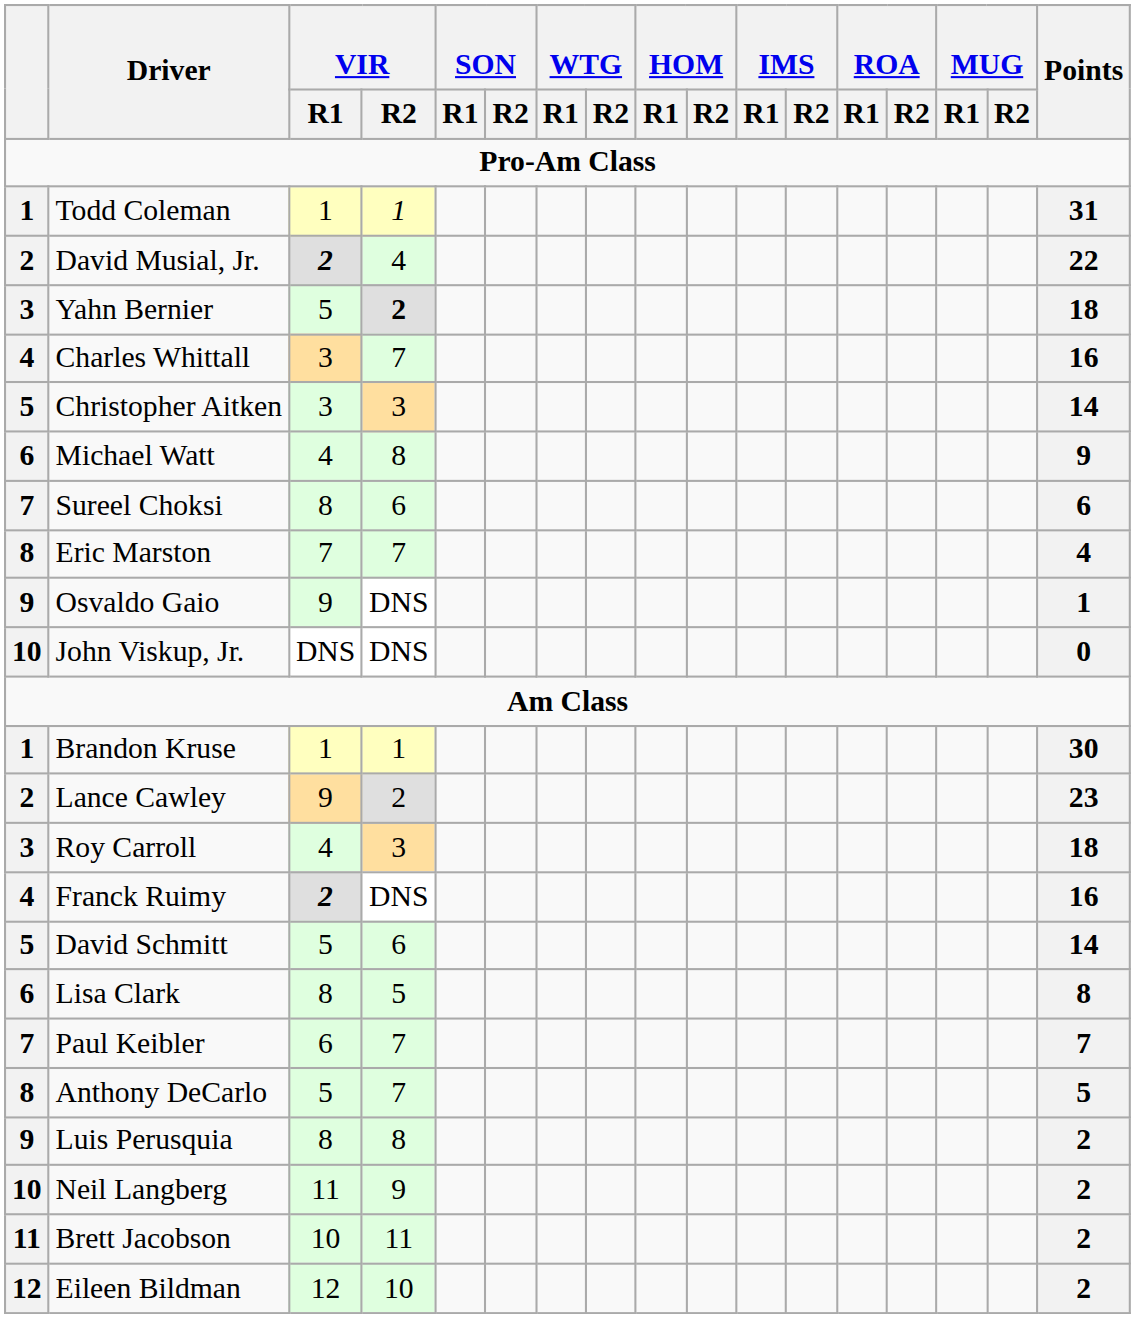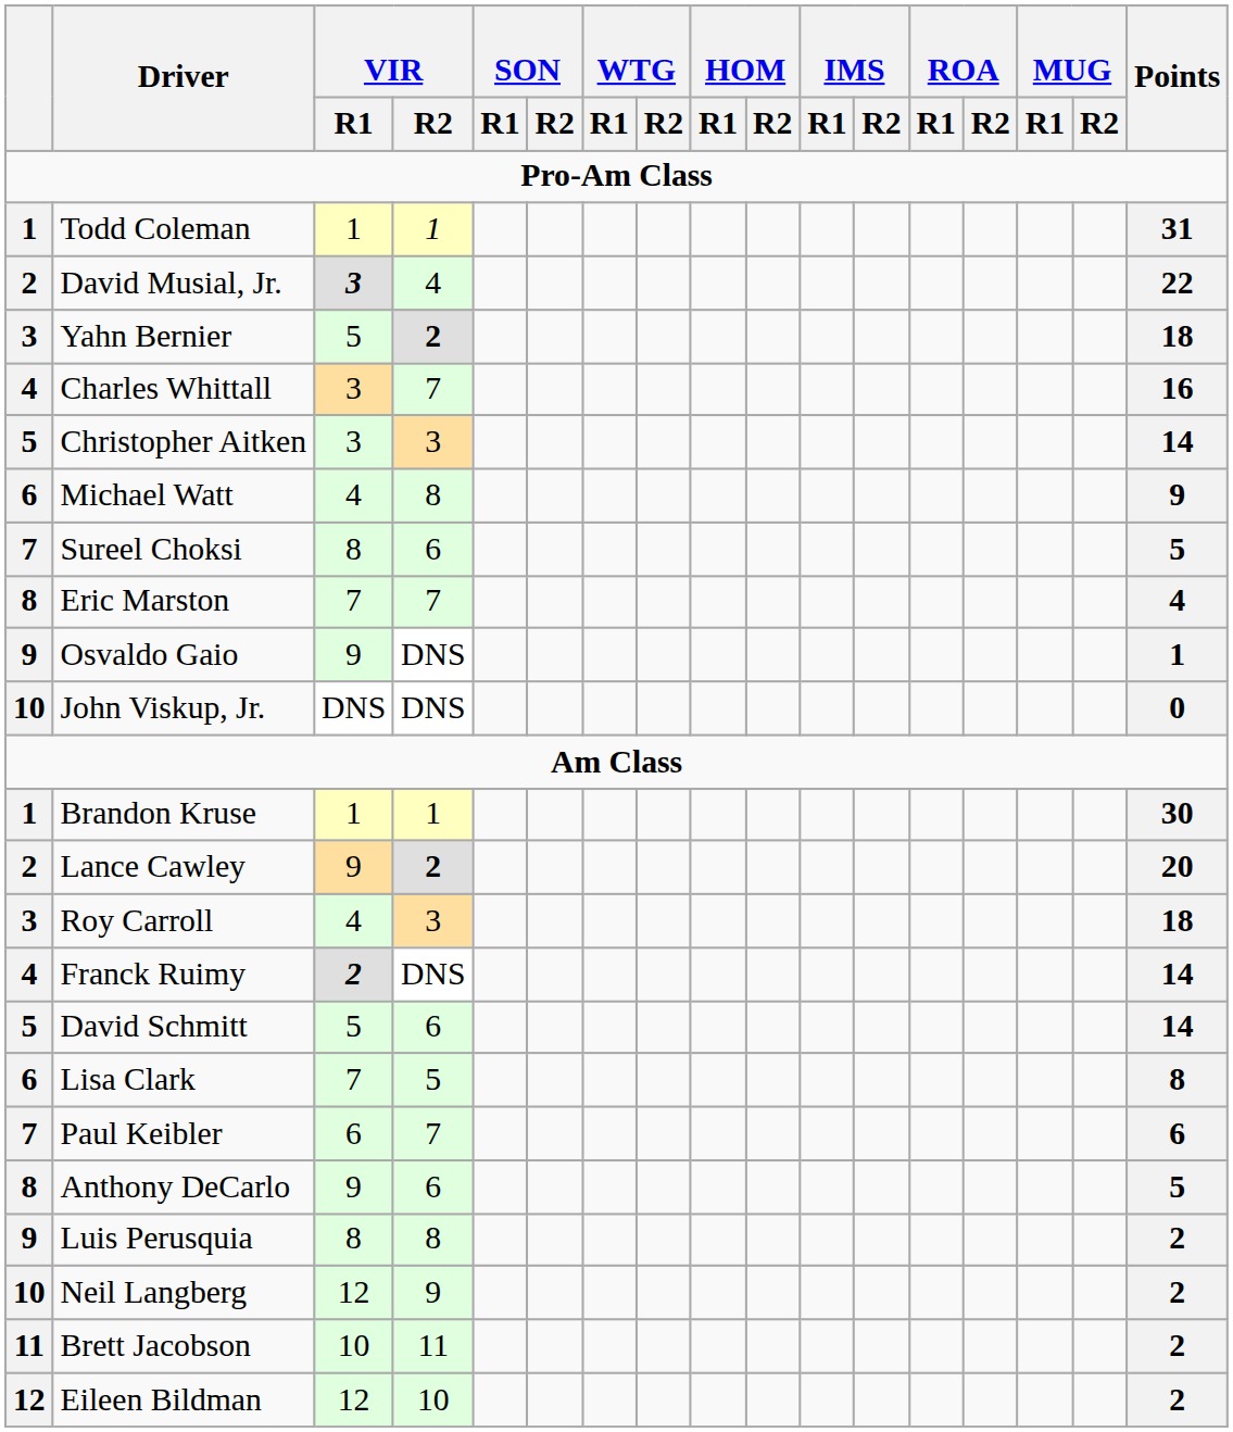David Musial, Jr. | VIR / R1: 2 -> 3
Sureel Choksi | Points: 6 -> 5
Lance Cawley | VIR / R2: normal -> bold
Lance Cawley | Points: 23 -> 20
Franck Ruimy | Points: 16 -> 14
Lisa Clark | VIR / R1: 8 -> 7
Paul Keibler | Points: 7 -> 6
Anthony DeCarlo | VIR / R1: 5 -> 9
Anthony DeCarlo | VIR / R2: 7 -> 6
Neil Langberg | VIR / R1: 11 -> 12
